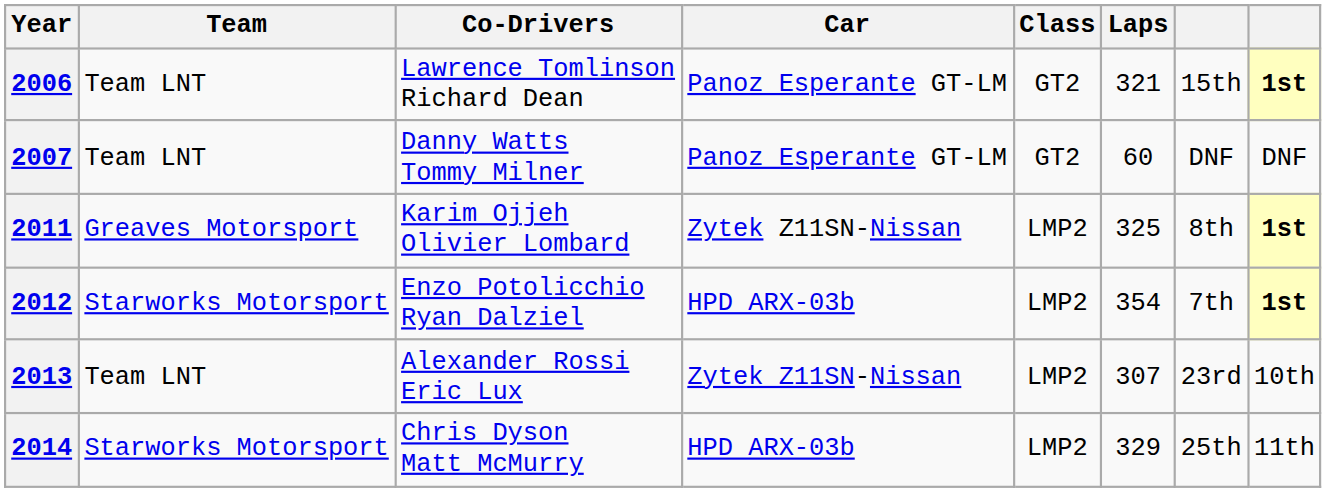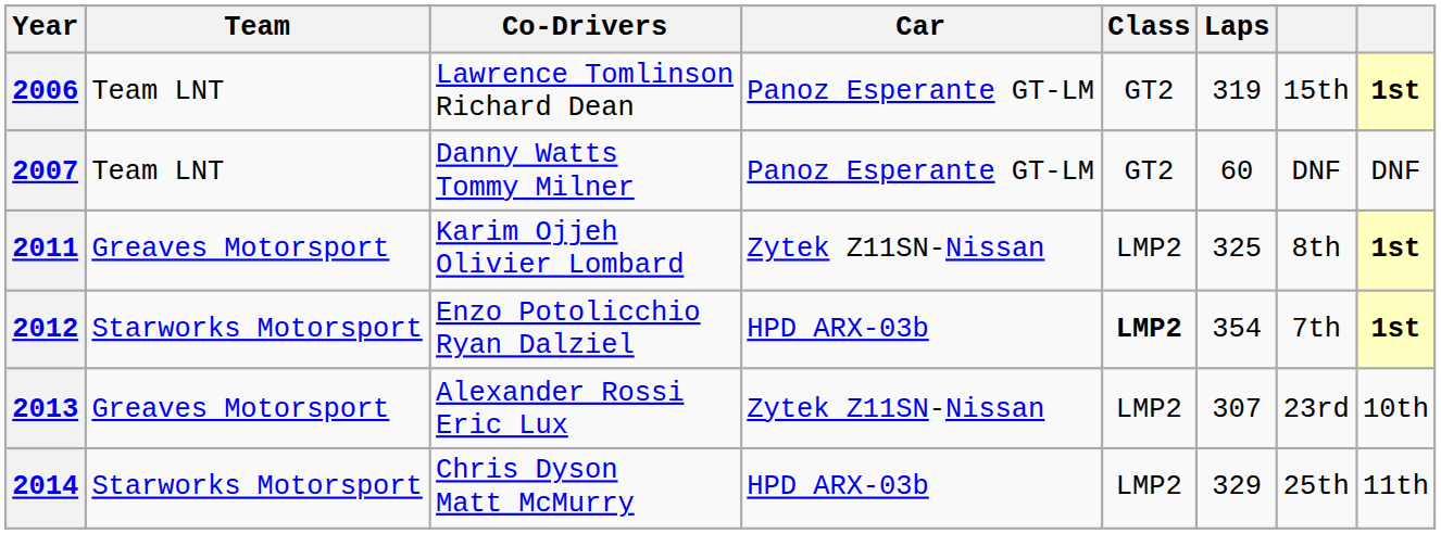2006 | Laps: 321 -> 319
2012 | Class: normal -> bold
2013 | Team: Team LNT -> Greaves Motorsport
